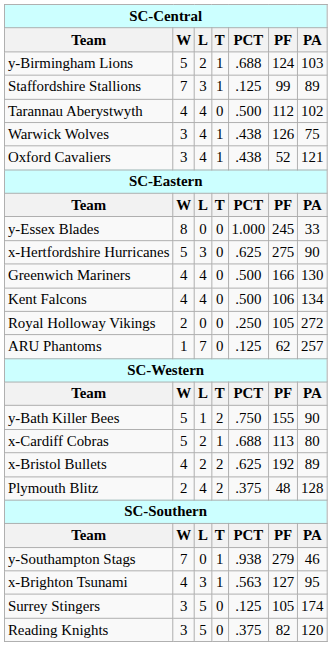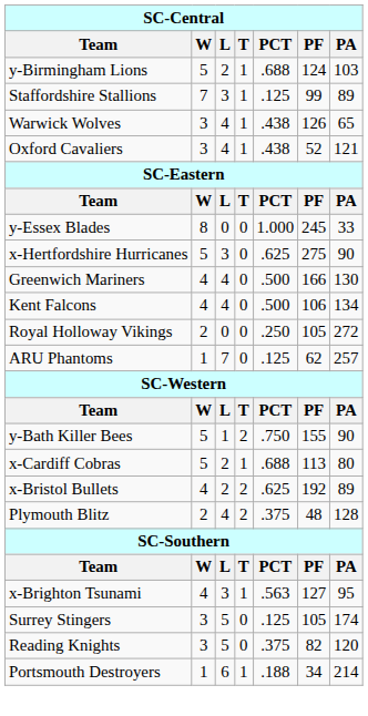- row: Tarannau Aberystwyth | 4 | 4 | 0 | .500 | 112 | 102
Warwick Wolves | PA: 75 -> 65
- row: y-Southampton Stags | 7 | 0 | 1 | .938 | 279 | 46
+ row: Portsmouth Destroyers | 1 | 6 | 1 | .188 | 34 | 214
